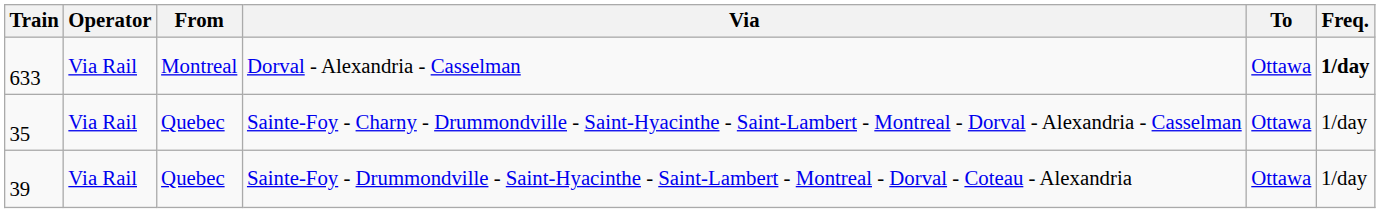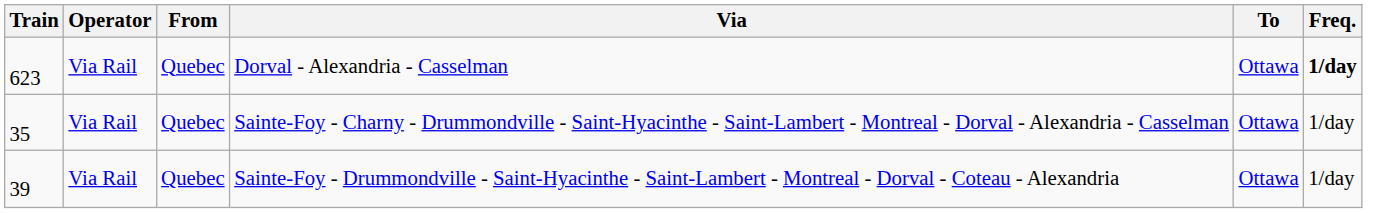Dorval - Alexandria - Casselman | Train: 633 -> 623
Dorval - Alexandria - Casselman | From: Montreal -> Quebec
